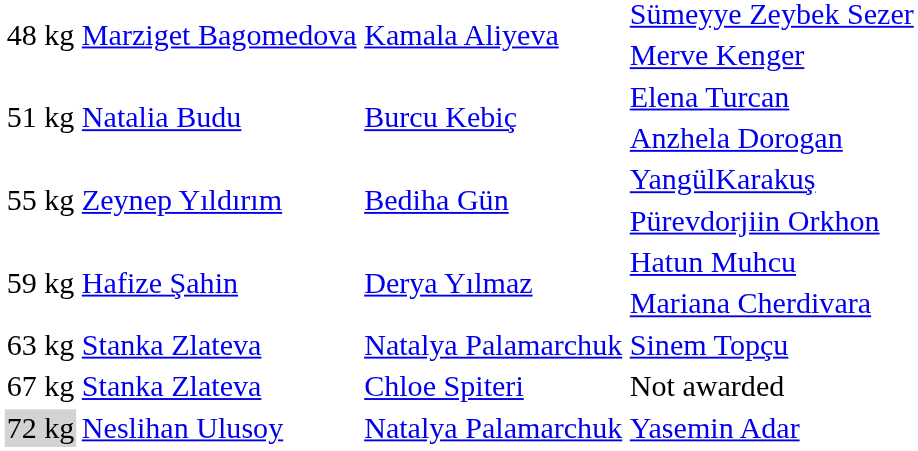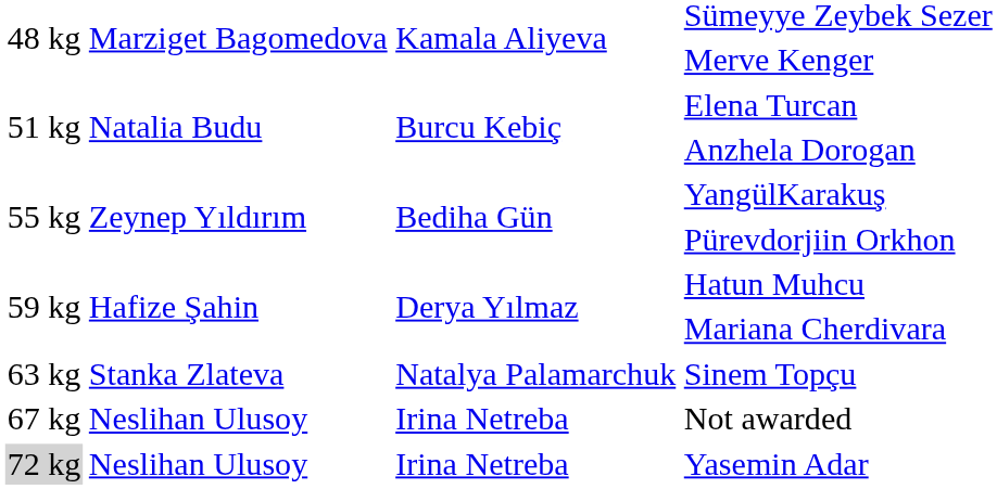Not awarded | column 2: Stanka Zlateva -> Neslihan Ulusoy
Not awarded | column 3: Chloe Spiteri -> Irina Netreba
Yasemin Adar | column 3: Natalya Palamarchuk -> Irina Netreba
